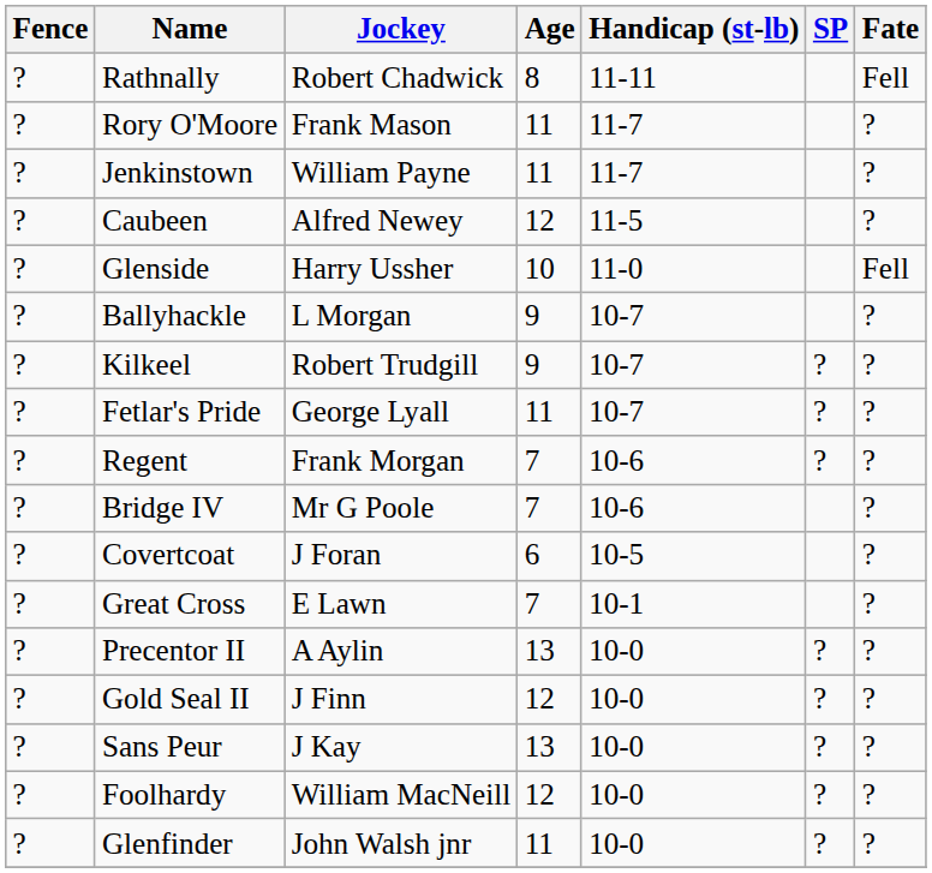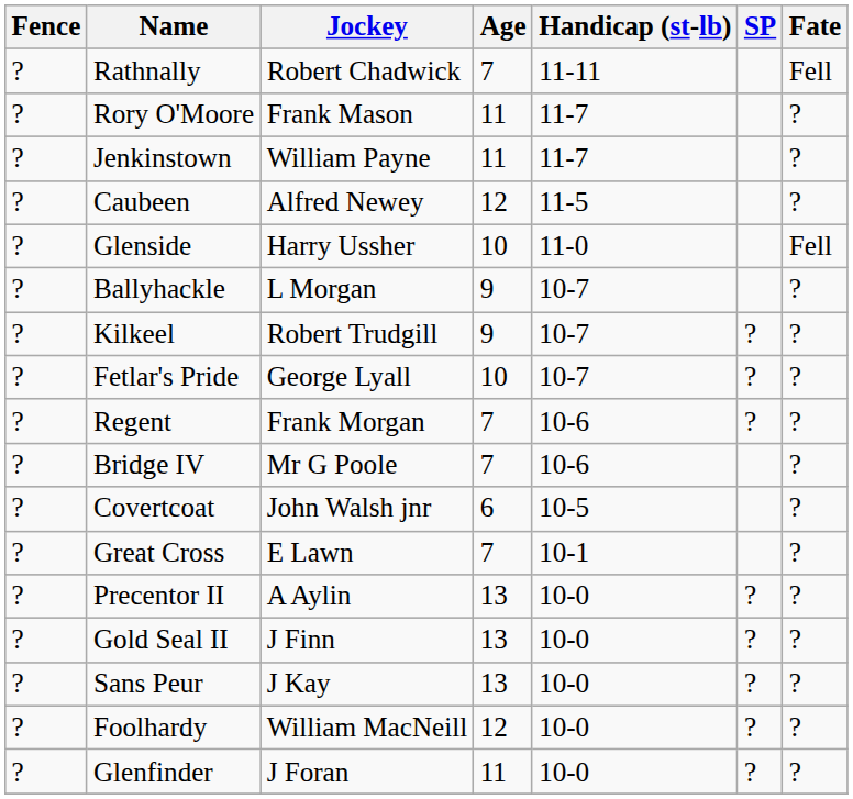Rathnally | Age: 8 -> 7
Fetlar's Pride | Age: 11 -> 10
Covertcoat | Jockey: J Foran -> John Walsh jnr
Gold Seal II | Age: 12 -> 13
Glenfinder | Jockey: John Walsh jnr -> J Foran
